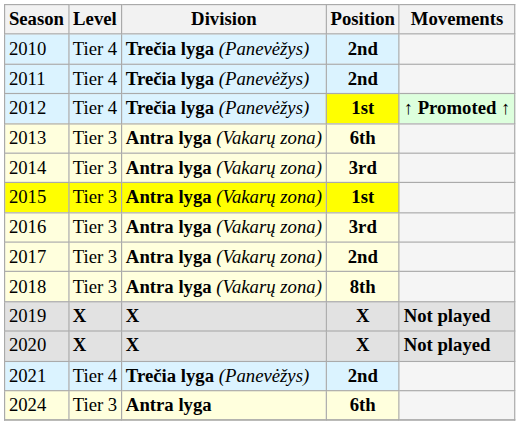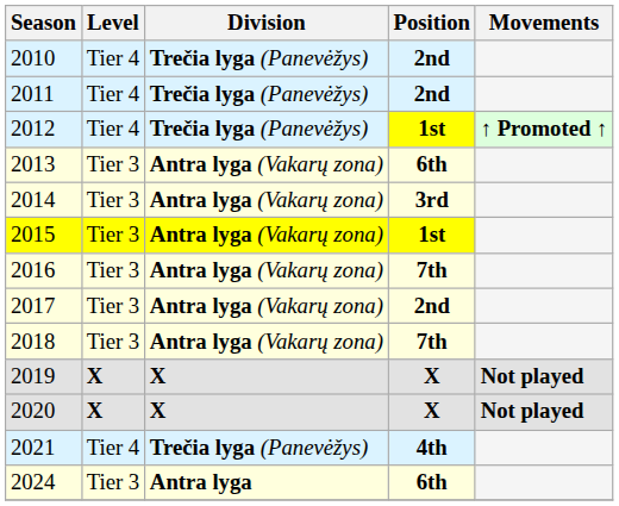2016 | Position: 3rd -> 7th
2018 | Position: 8th -> 7th
2021 | Position: 2nd -> 4th
